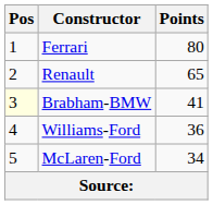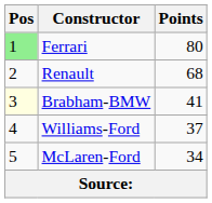Ferrari | Pos: no background -> lightgreen background
Renault | Points: 65 -> 68
Williams-Ford | Points: 36 -> 37
